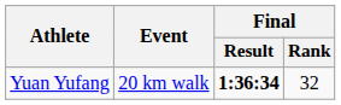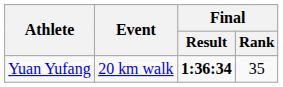Yuan Yufang | Final / Rank: 32 -> 35
